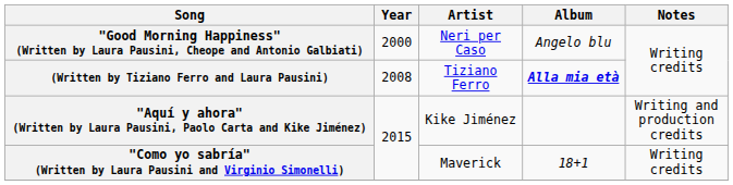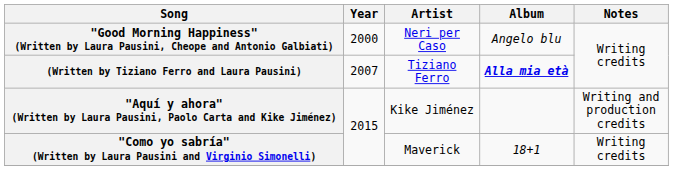(Written by Tiziano Ferro and Laura Pausini) | Year: 2008 -> 2007
